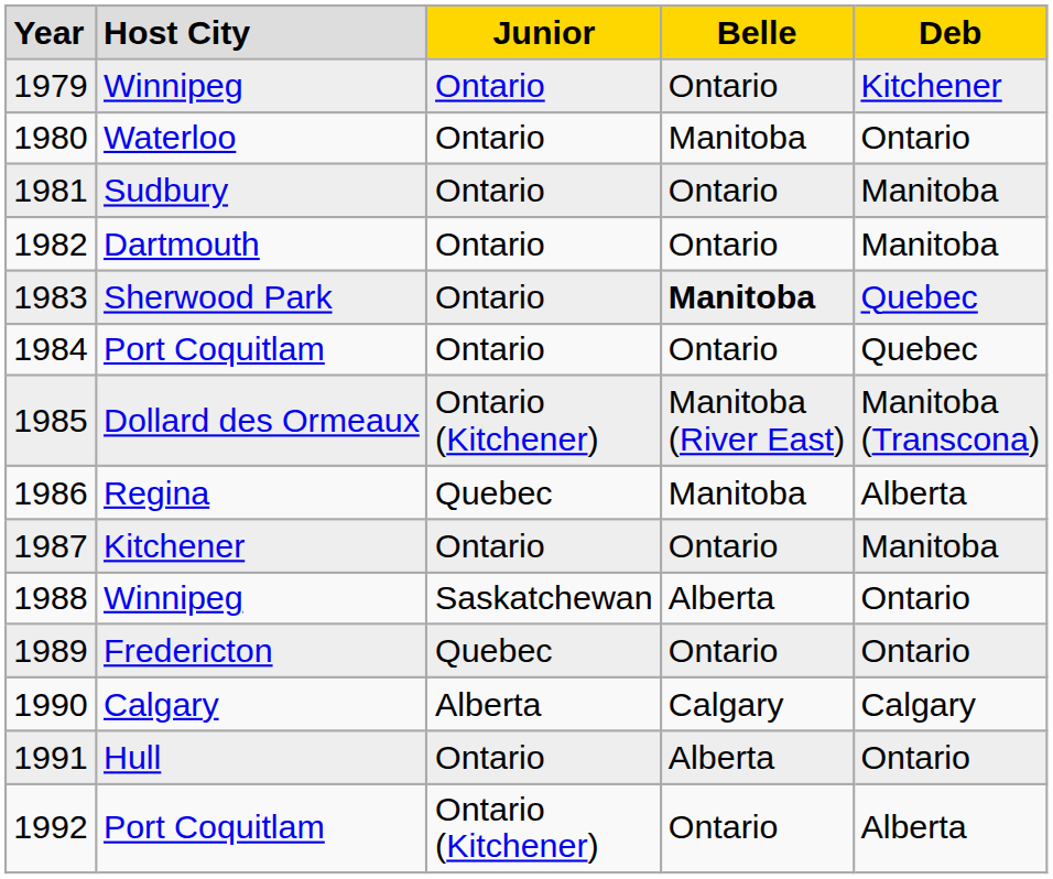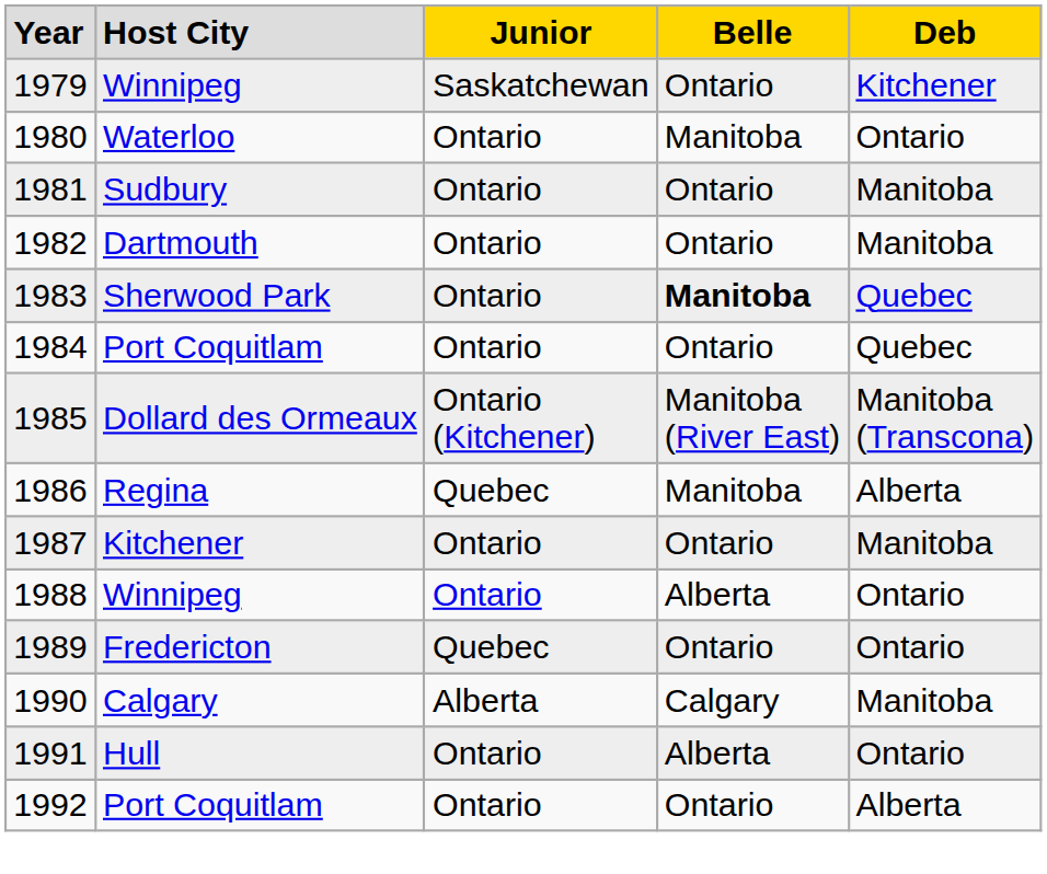1979 | column 3: Ontario -> Saskatchewan
1988 | column 3: Saskatchewan -> Ontario
1990 | column 5: Calgary -> Manitoba
1992 | column 3: Ontario (Kitchener) -> Ontario
